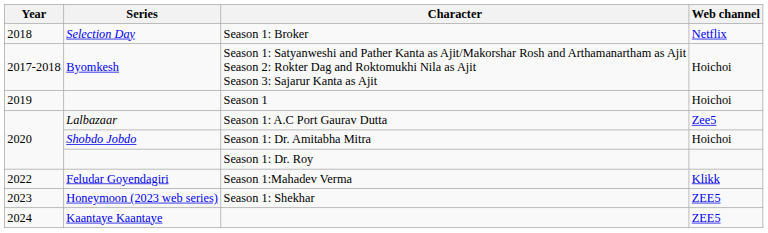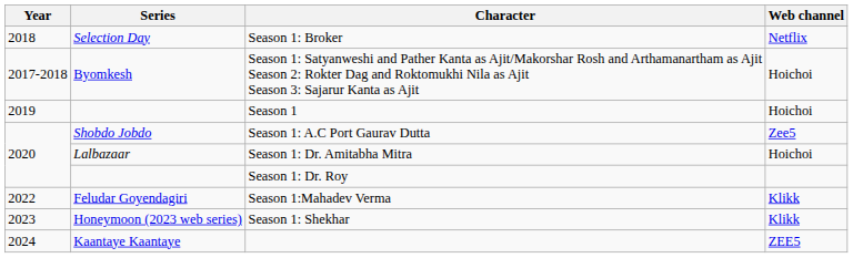Season 1: A.C Port Gaurav Dutta | Series: Lalbazaar -> Shobdo Jobdo
Season 1: Dr. Amitabha Mitra | Series: Shobdo Jobdo -> Lalbazaar
Season 1: Shekhar | Web channel: ZEE5 -> Klikk
